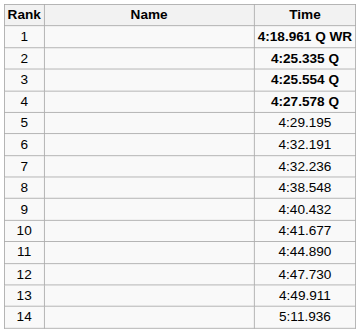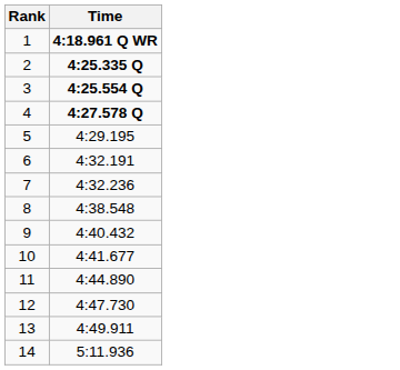- column: Name
